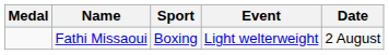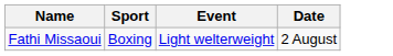- column: Medal
